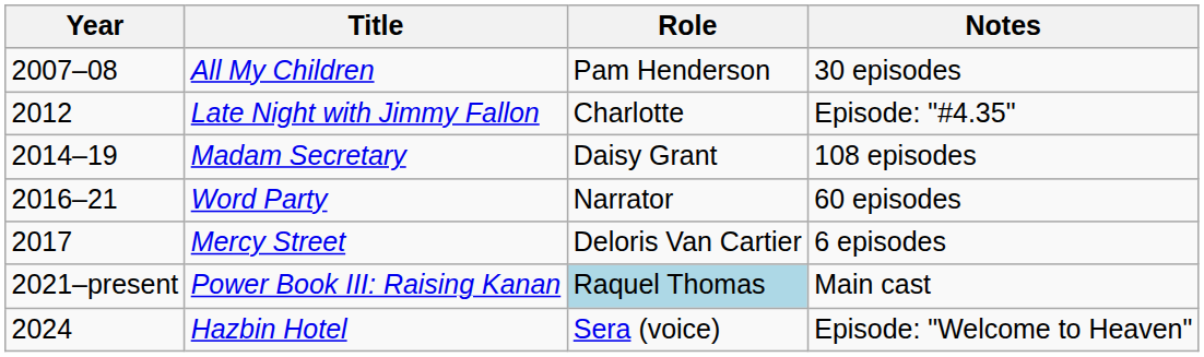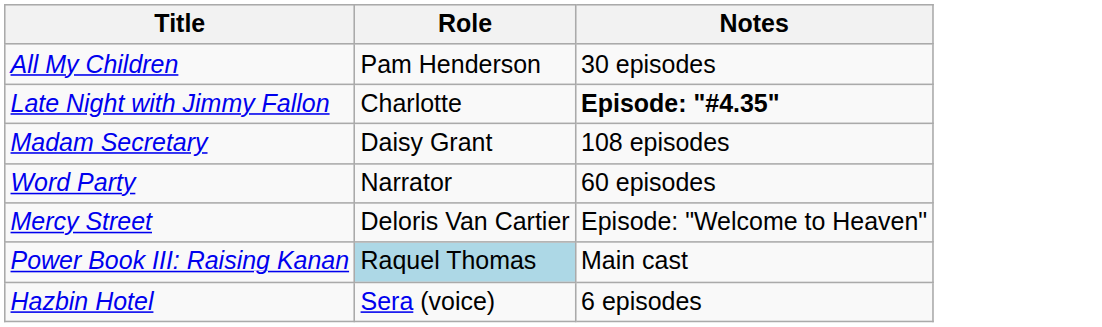- column: Year | 2007–08 | 2012 | 2014–19 | 2016–21 | 2017 | 2021–present | 2024
Late Night with Jimmy Fallon | Notes: normal -> bold
Mercy Street | Notes: 6 episodes -> Episode: "Welcome to Heaven"
Hazbin Hotel | Notes: Episode: "Welcome to Heaven" -> 6 episodes
